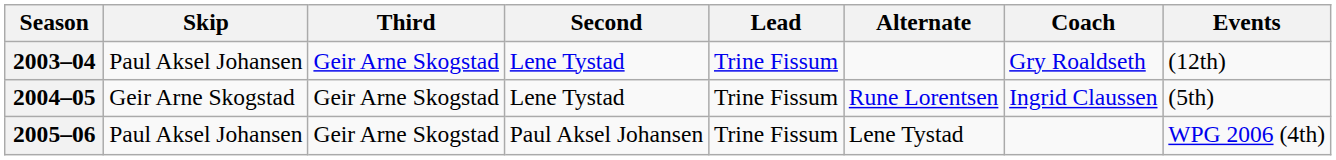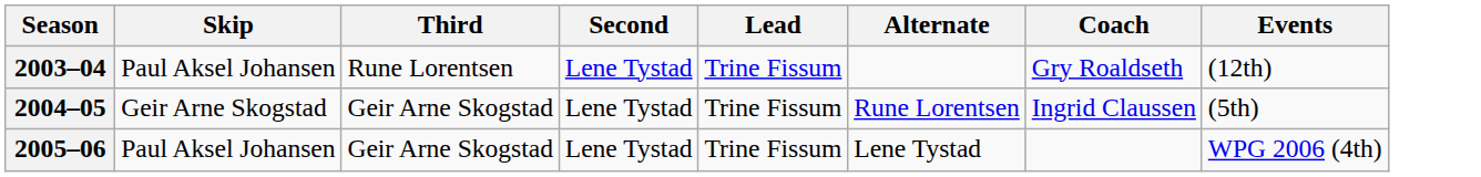2003–04 | Third: Geir Arne Skogstad -> Rune Lorentsen
2005–06 | Second: Paul Aksel Johansen -> Lene Tystad
